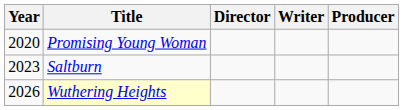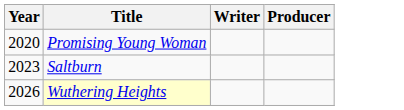- column: Director
